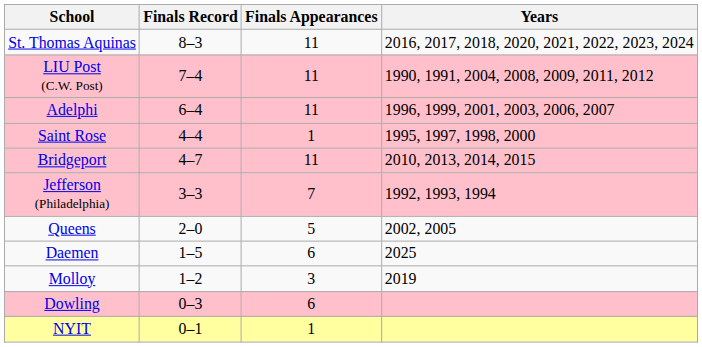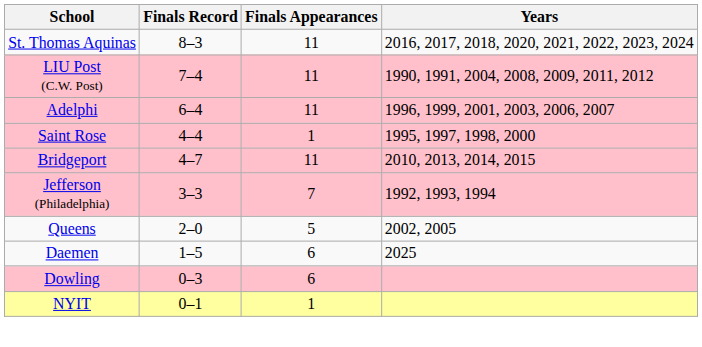- row: Molloy | 1–2 | 3 | 2019
